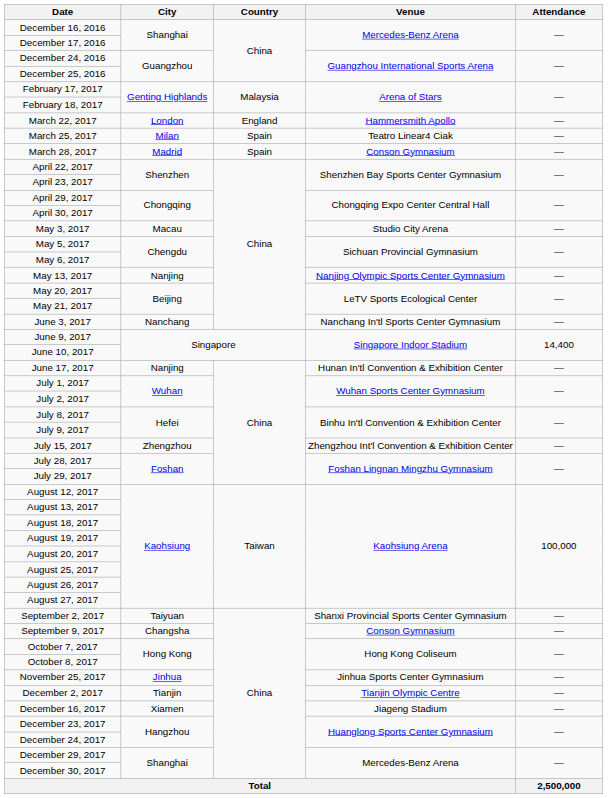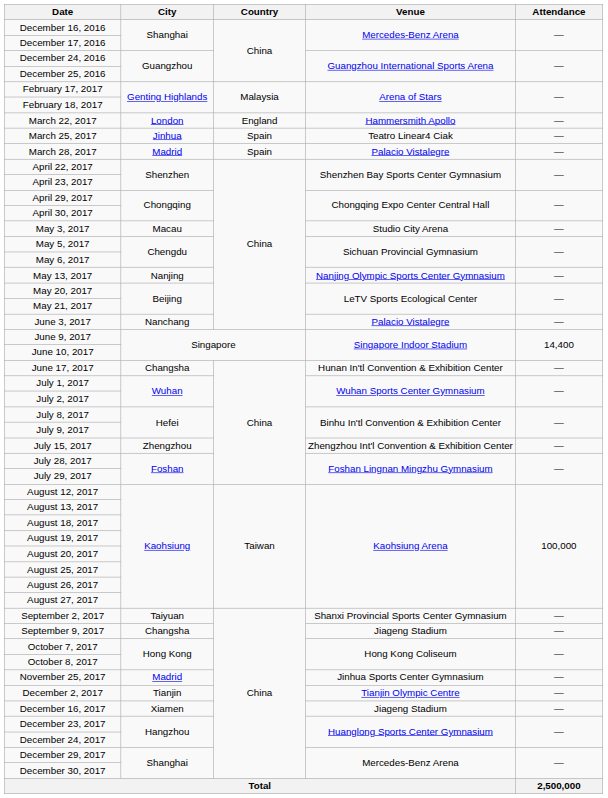March 25, 2017 | City: Milan -> Jinhua
March 28, 2017 | Venue: Conson Gymnasium -> Palacio Vistalegre
June 3, 2017 | Venue: Nanchang In'tl Sports Center Gymnasium -> Palacio Vistalegre
June 17, 2017 | City: Nanjing -> Changsha
September 9, 2017 | Venue: Conson Gymnasium -> Jiageng Stadium
November 25, 2017 | City: Jinhua -> Madrid
